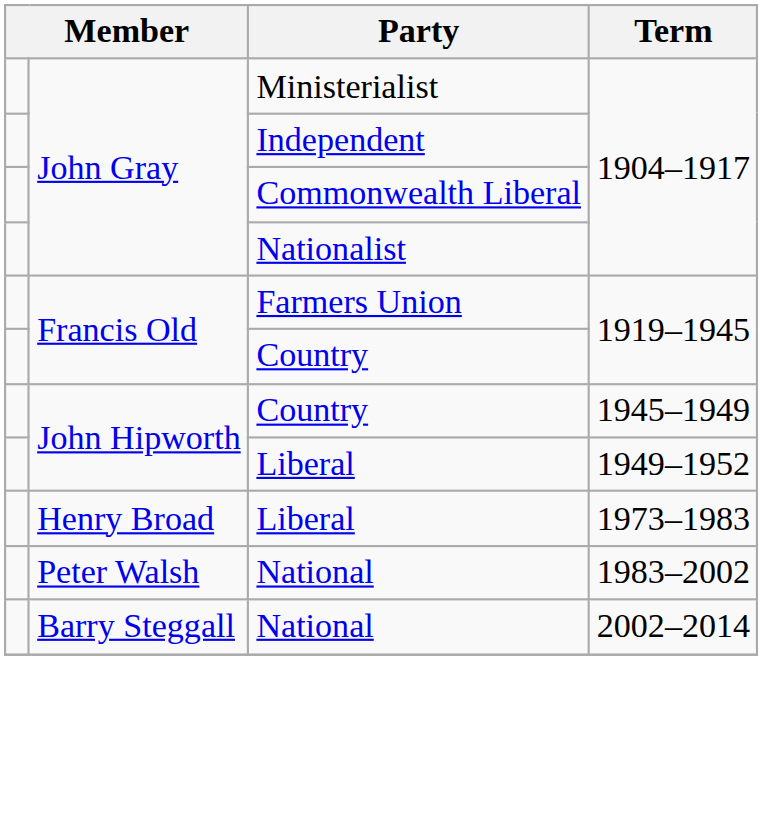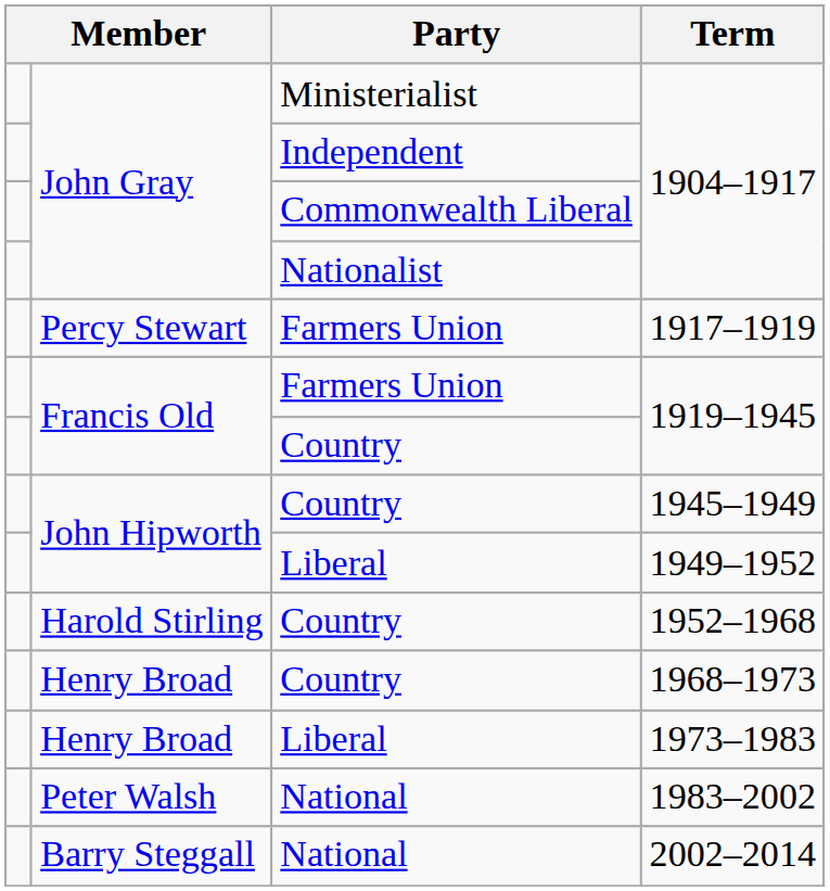+ row: Percy Stewart | Farmers Union | 1917–1919
+ row: Harold Stirling | Country | 1952–1968
+ row: Henry Broad | Country | 1968–1973
